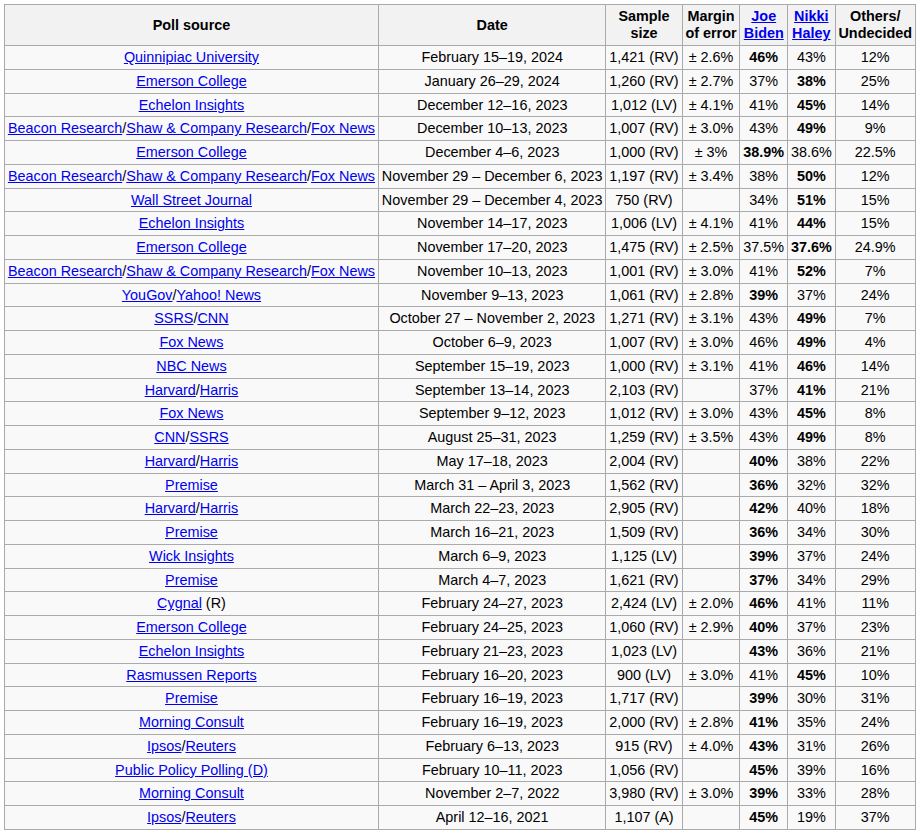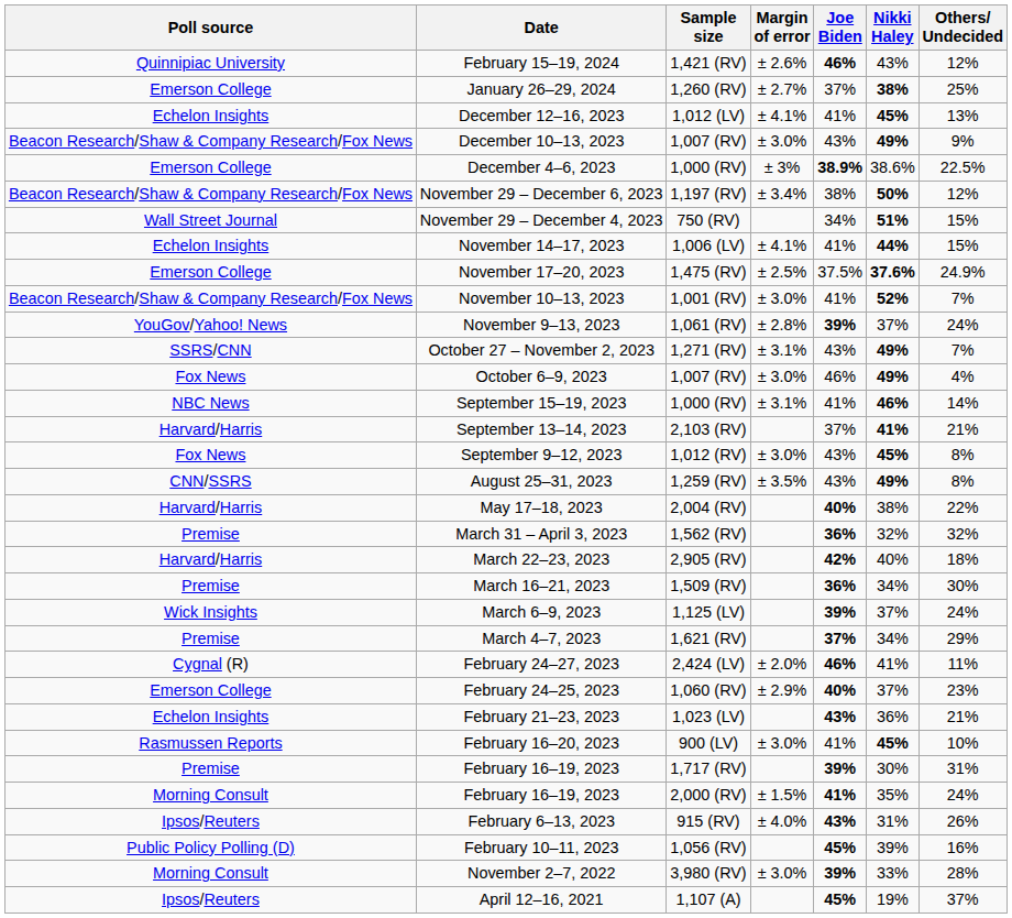December 12–16, 2023 | Others/ Undecided: 14% -> 13%
February 16–19, 2023 / 2,000 (RV) | Margin of error: ± 2.8% -> ± 1.5%
